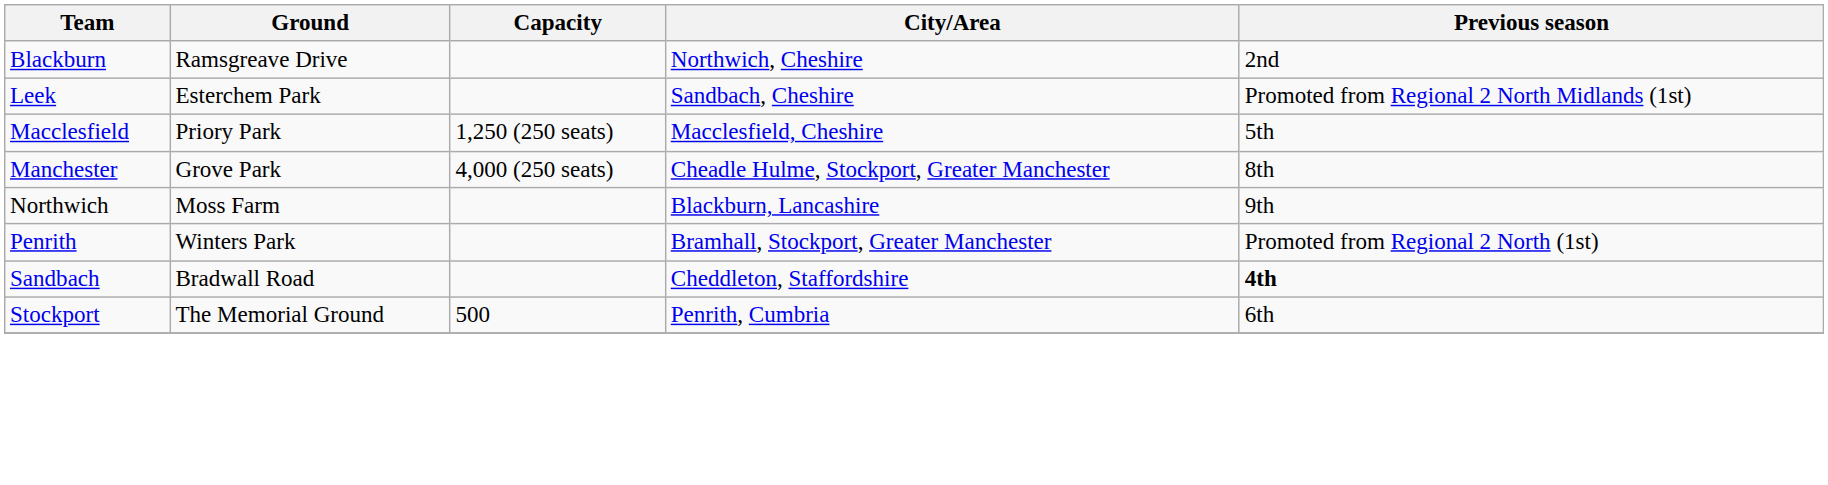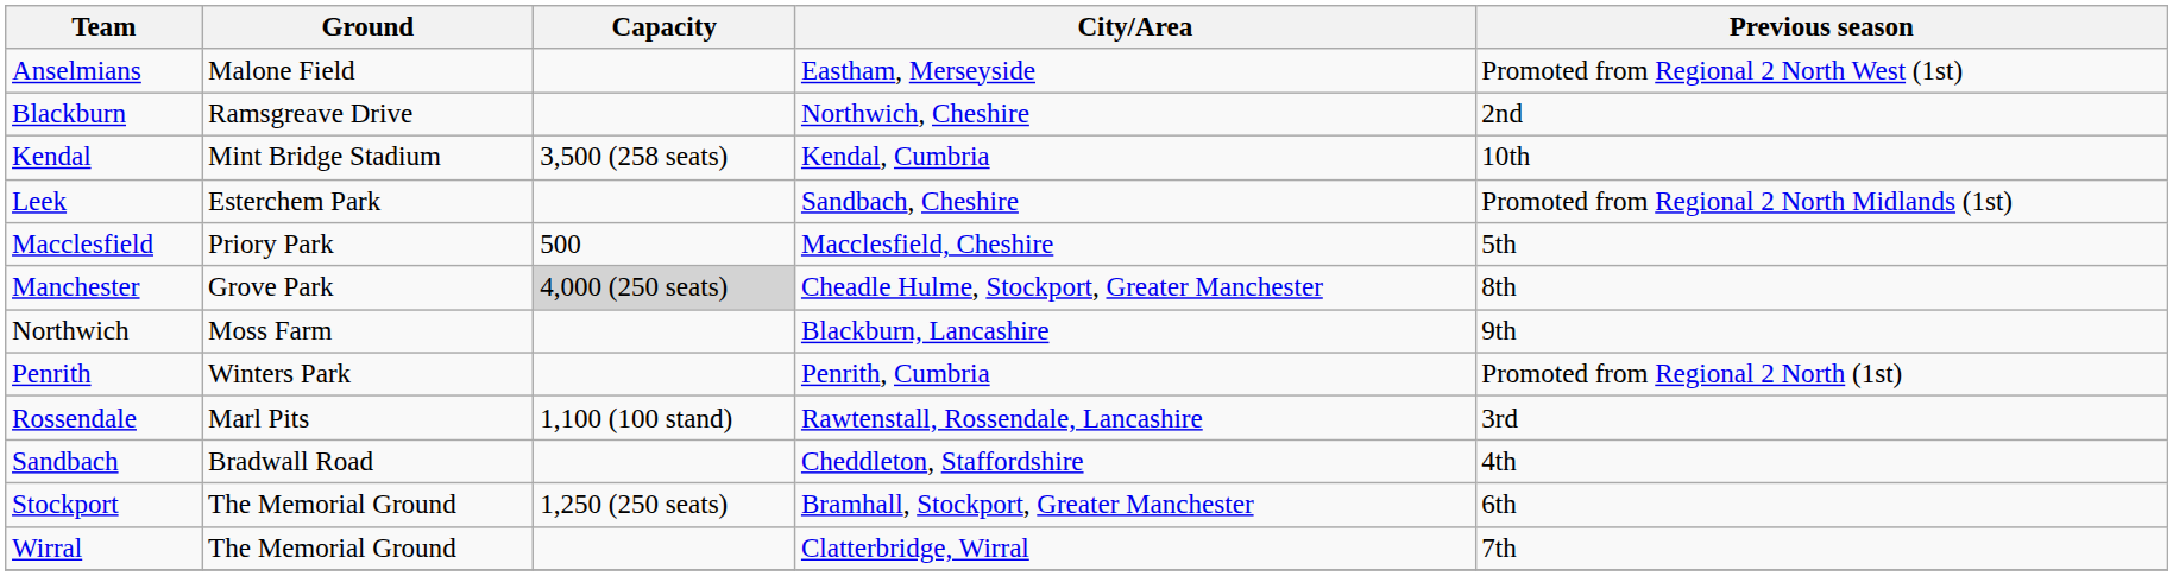+ row: Anselmians | Malone Field | Eastham, Merseyside | Promoted from Regional 2 North West (1st)
+ row: Kendal | Mint Bridge Stadium | 3,500 (258 seats) | Kendal, Cumbria | 10th
Macclesfield | Capacity: 1,250 (250 seats) -> 500
Manchester | Capacity: no background -> lightgrey background
Penrith | City/Area: Bramhall, Stockport, Greater Manchester -> Penrith, Cumbria
+ row: Rossendale | Marl Pits | 1,100 (100 stand) | Rawtenstall, Rossendale, Lancashire | 3rd
Sandbach | Previous season: bold -> normal
Stockport | Capacity: 500 -> 1,250 (250 seats)
Stockport | City/Area: Penrith, Cumbria -> Bramhall, Stockport, Greater Manchester
+ row: Wirral | The Memorial Ground | Clatterbridge, Wirral | 7th
